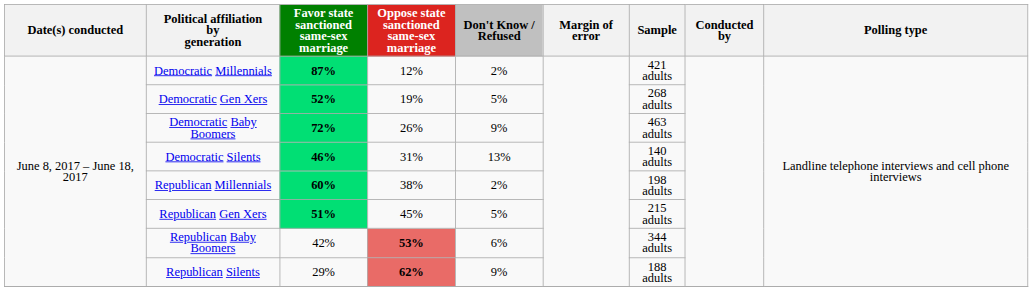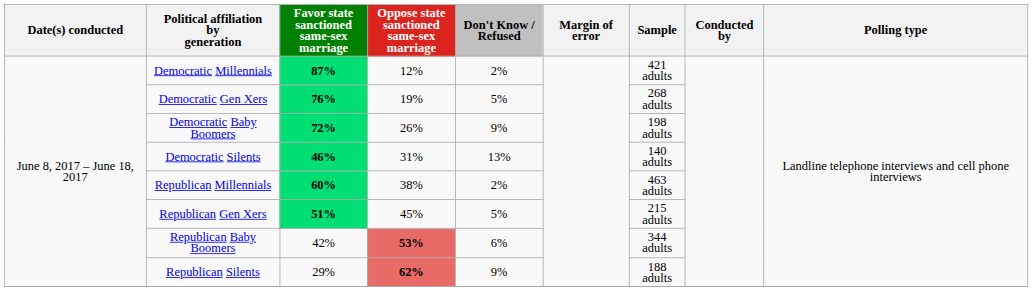Democratic Gen Xers | Favor state sanctioned same-sex marriage: 52% -> 76%
Democratic Baby Boomers | Sample: 463 adults -> 198 adults
Republican Millennials | Sample: 198 adults -> 463 adults
